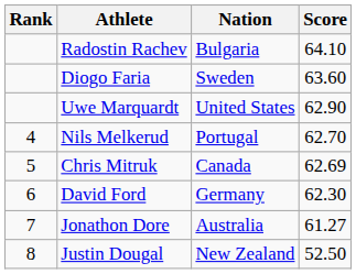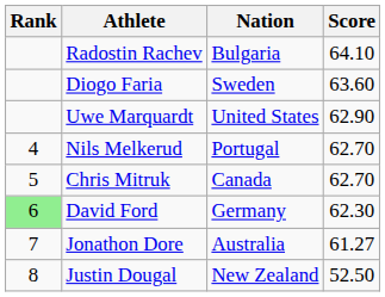Chris Mitruk | Score: 62.69 -> 62.70
David Ford | Rank: no background -> lightgreen background
